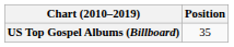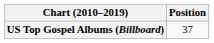US Top Gospel Albums (Billboard) | Position: 35 -> 37
